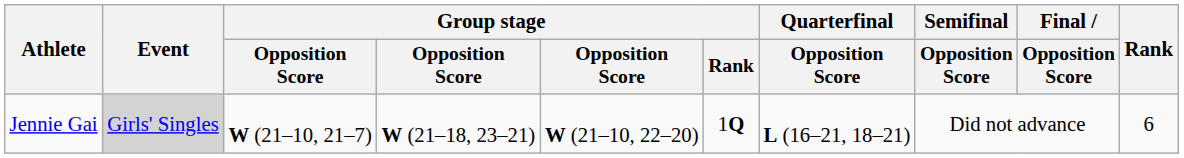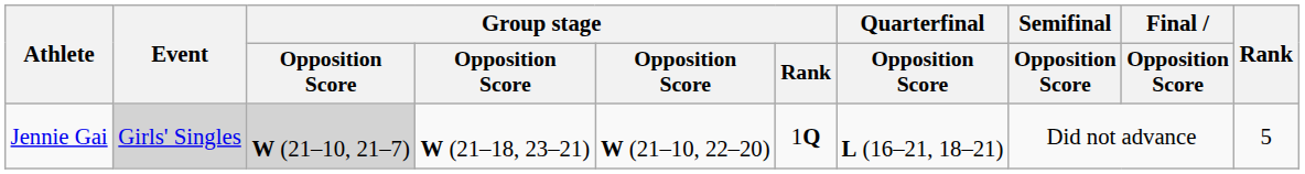Jennie Gai | column 3: no background -> lightgrey background
Jennie Gai | Rank: 6 -> 5
